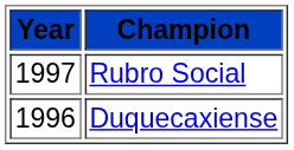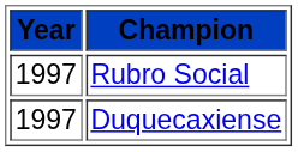Duquecaxiense | Year: 1996 -> 1997
